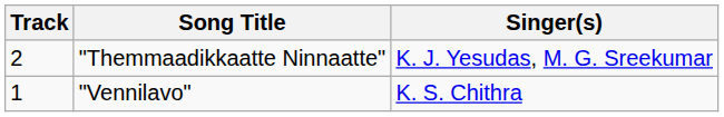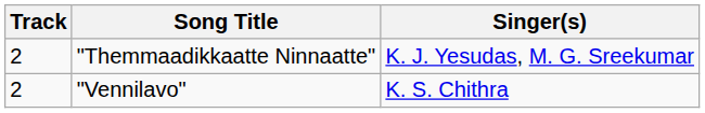"Vennilavo" | Track: 1 -> 2
